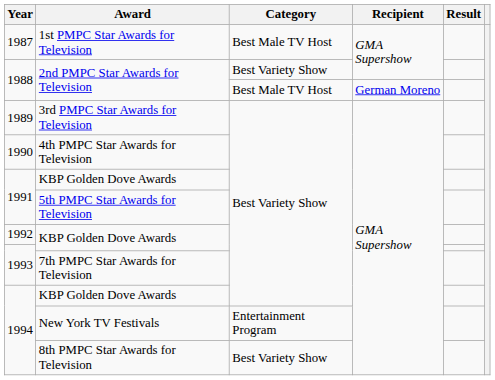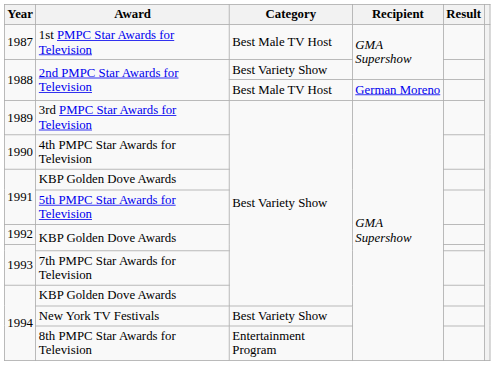New York TV Festivals | Category: Entertainment Program -> Best Variety Show
8th PMPC Star Awards for Television | Category: Best Variety Show -> Entertainment Program
